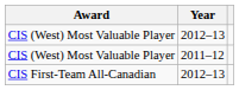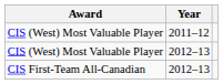rows swapped: CIS (West) Most Valuable Player / 2011–12 <-> CIS (West) Most Valuable Player / 2012–13
